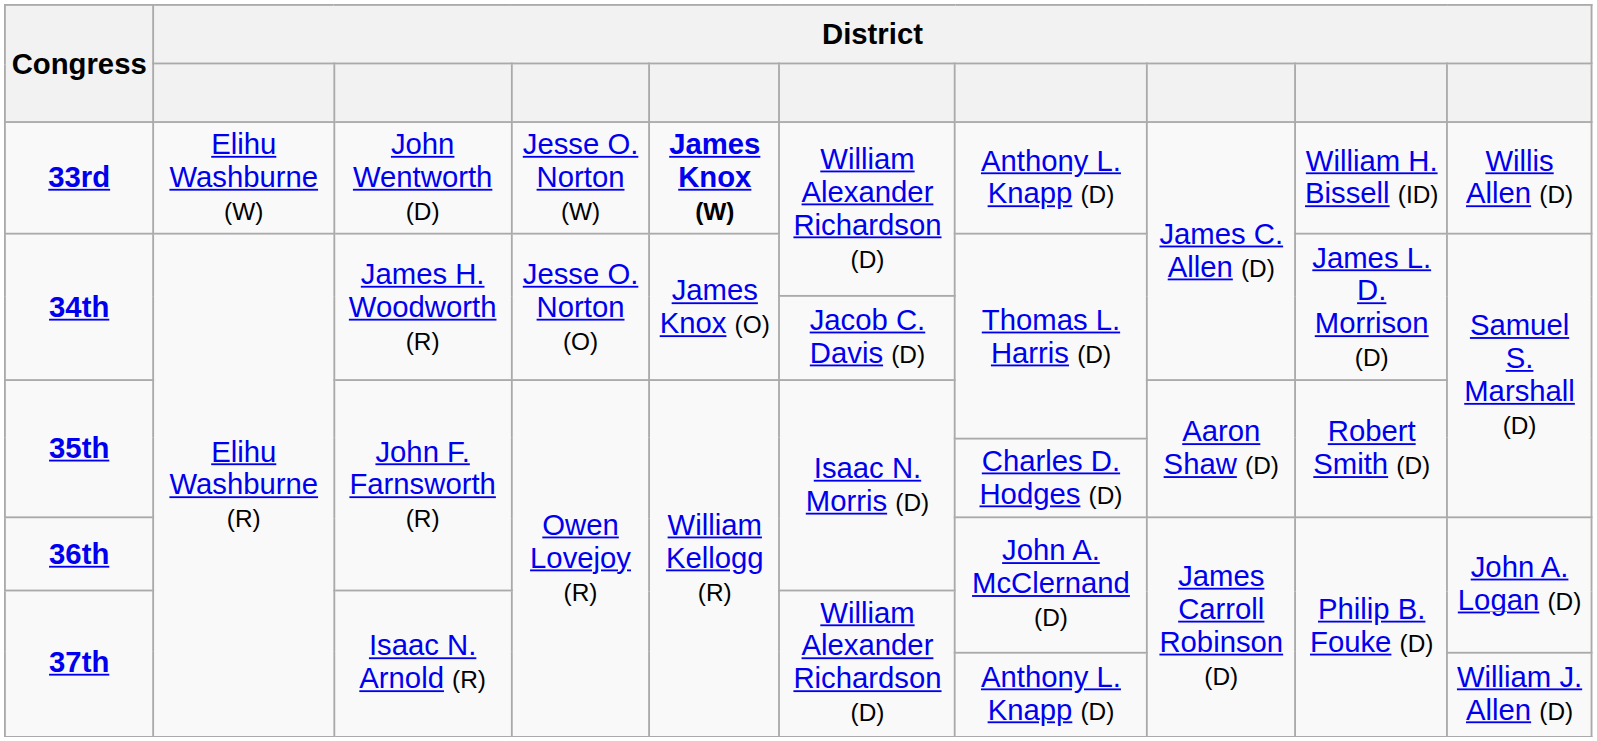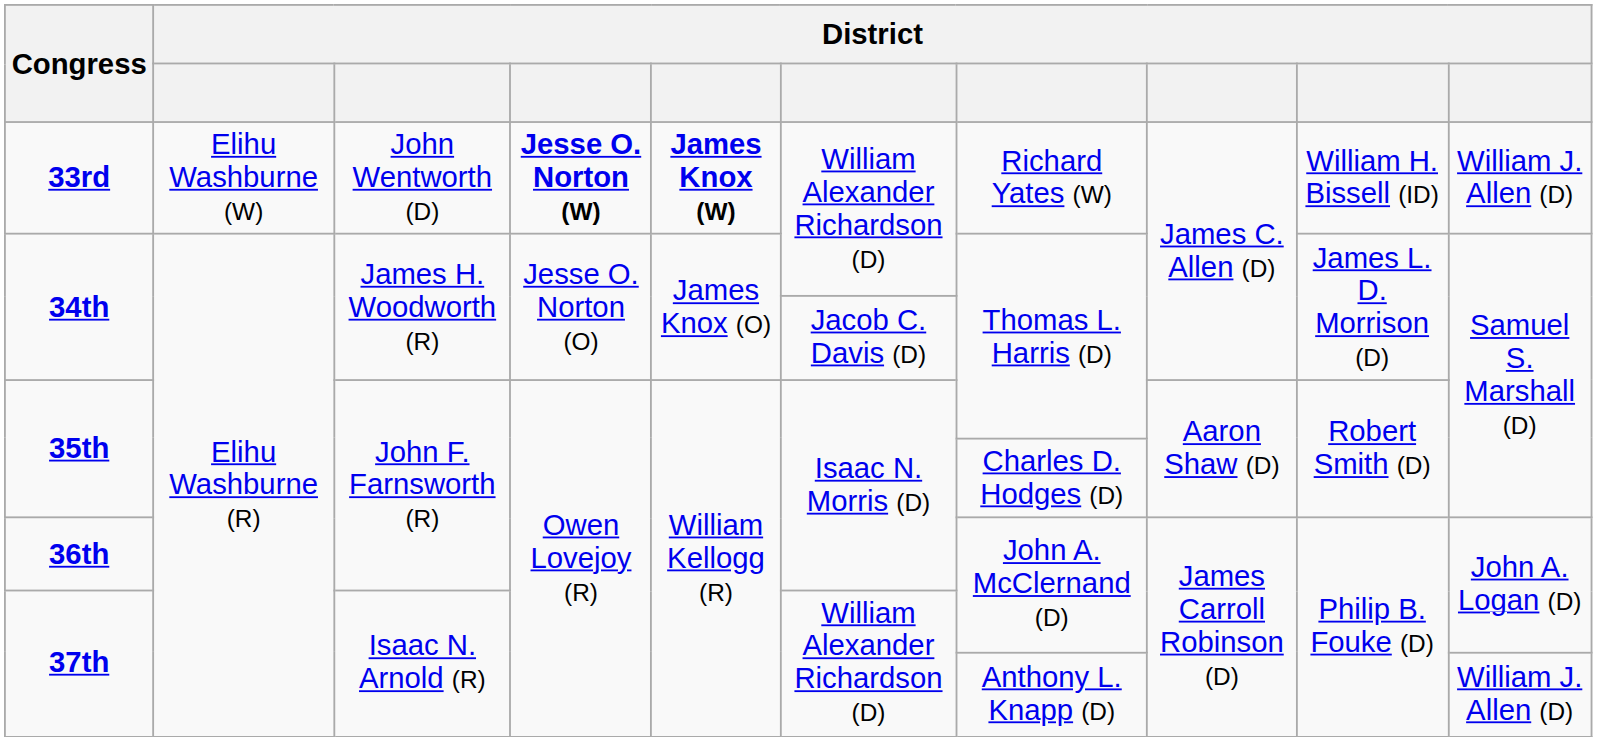33rd | column 4: normal -> bold
33rd | column 7: Anthony L. Knapp (D) -> Richard Yates (W)
33rd | column 10: Willis Allen (D) -> William J. Allen (D)
